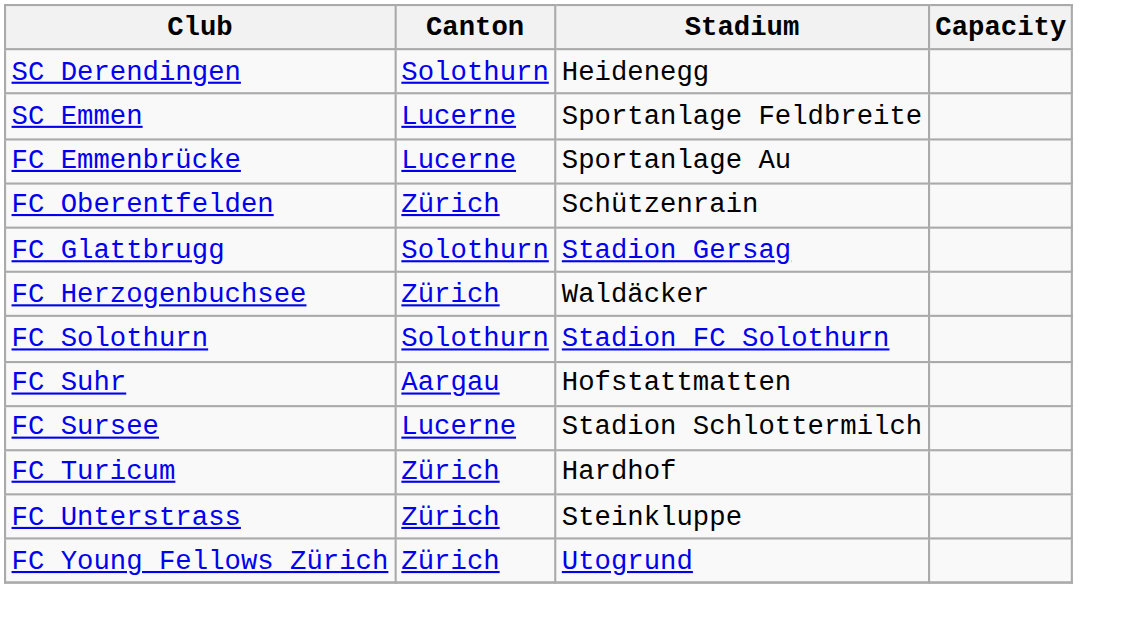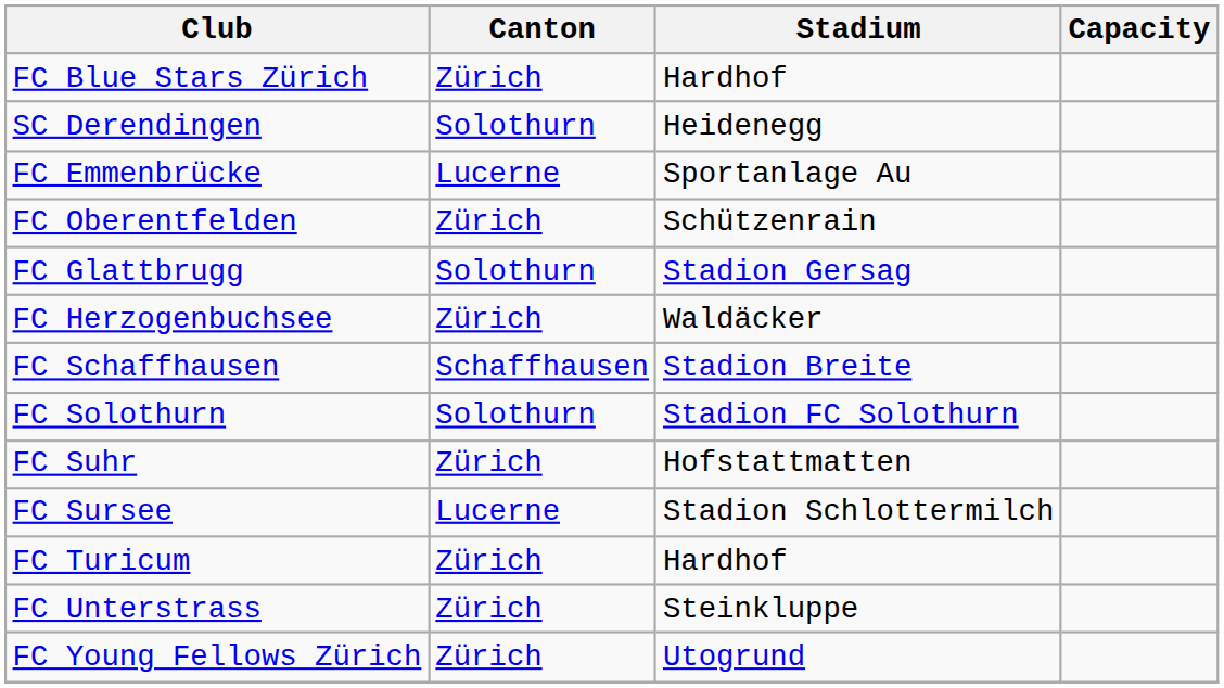+ row: FC Blue Stars Zürich | Zürich | Hardhof
- row: SC Emmen | Lucerne | Sportanlage Feldbreite
+ row: FC Schaffhausen | Schaffhausen | Stadion Breite
FC Suhr | Canton: Aargau -> Zürich
